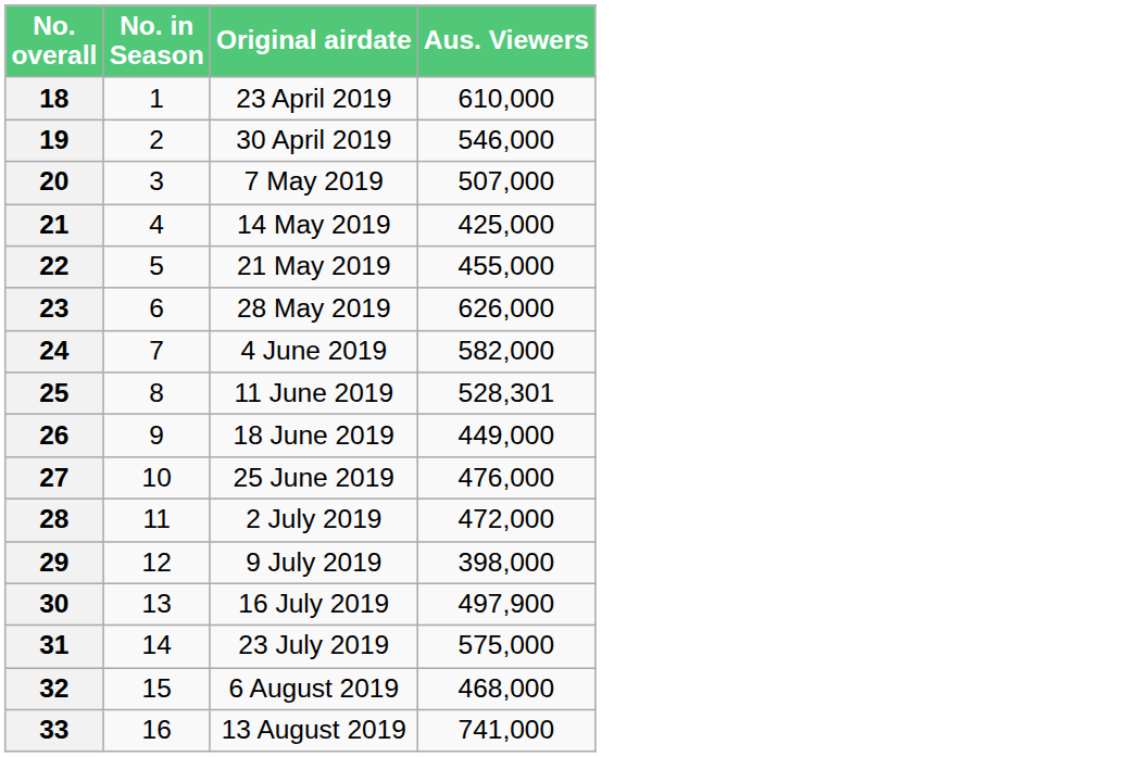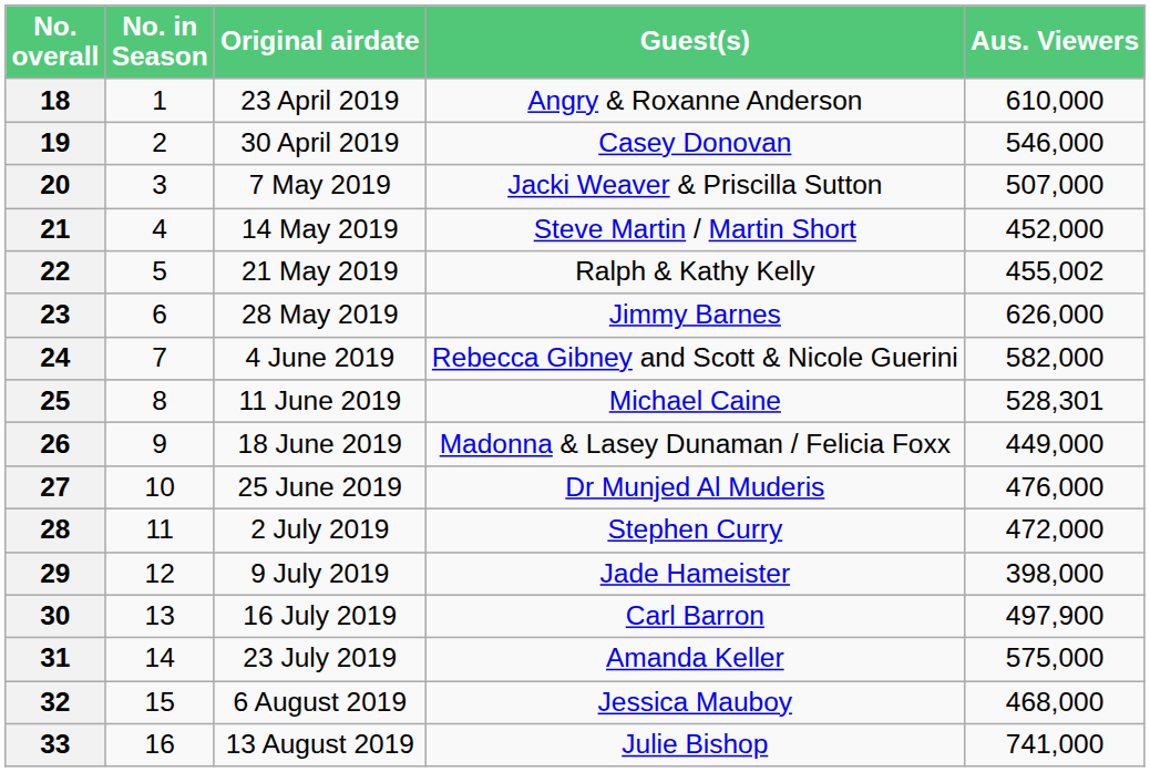+ column: Guest(s) | Angry & Roxanne Anderson | Casey Donovan | Jacki Weaver & Priscilla Sutton | Steve Martin / Martin Short | Ralph & Kathy Kelly | Jimmy Barnes | Rebecca Gibney and Scott & Nicole Guerini | Michael Caine | Madonna & Lasey Dunaman / Felicia Foxx | Dr Munjed Al Muderis | Stephen Curry | Jade Hameister | Carl Barron | Amanda Keller | Jessica Mauboy | Julie Bishop
21 | Aus. Viewers: 425,000 -> 452,000
22 | Aus. Viewers: 455,000 -> 455,002
